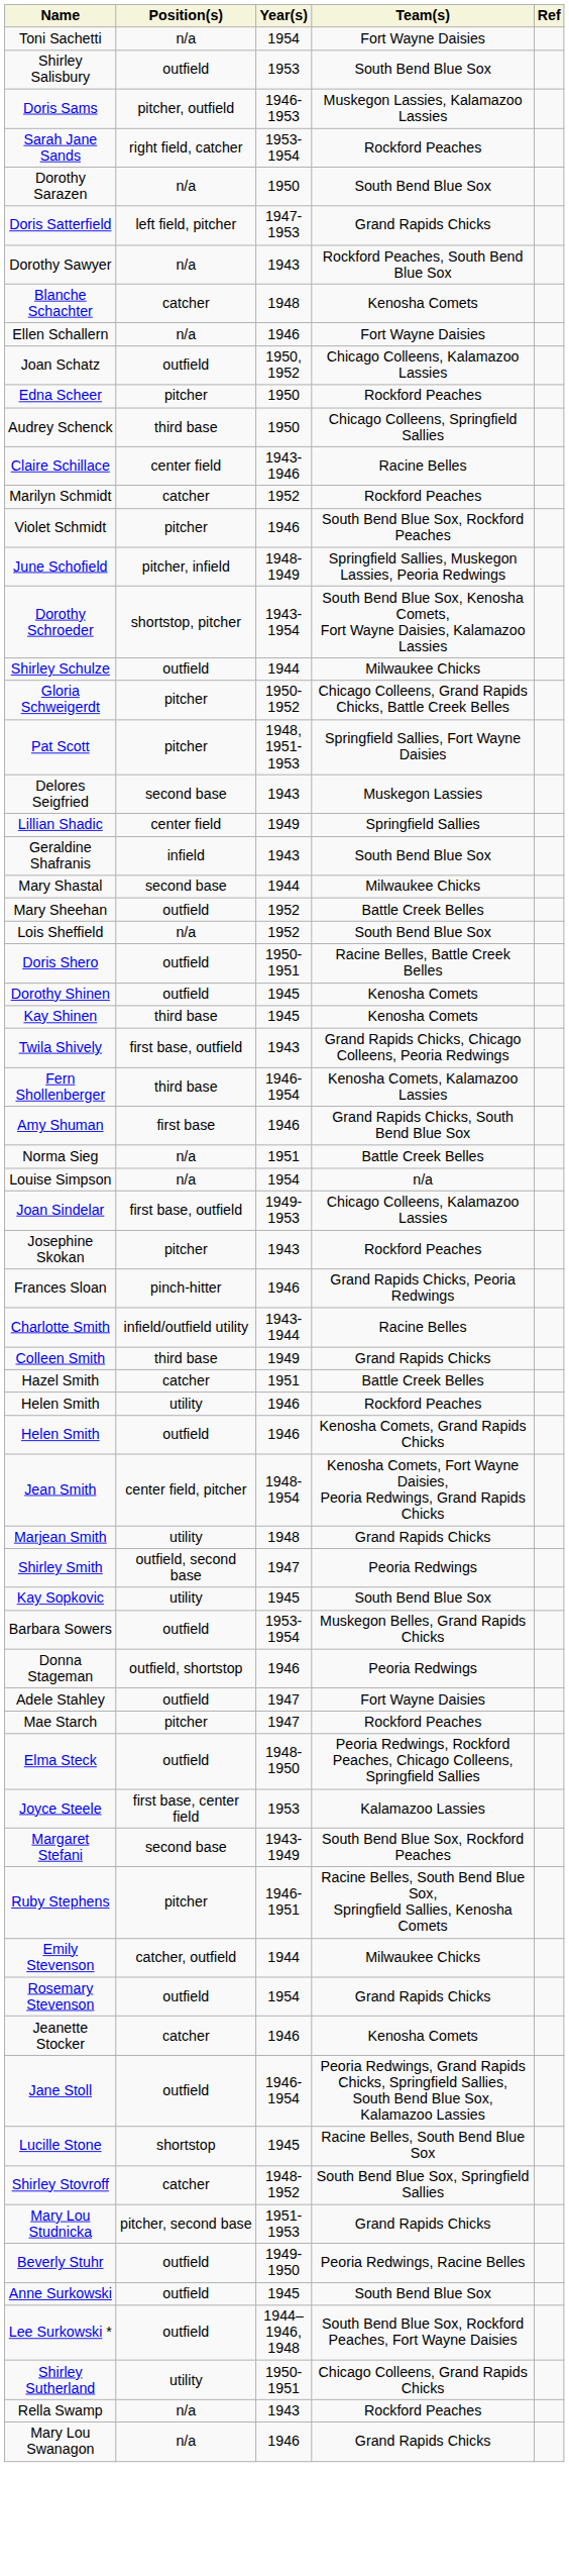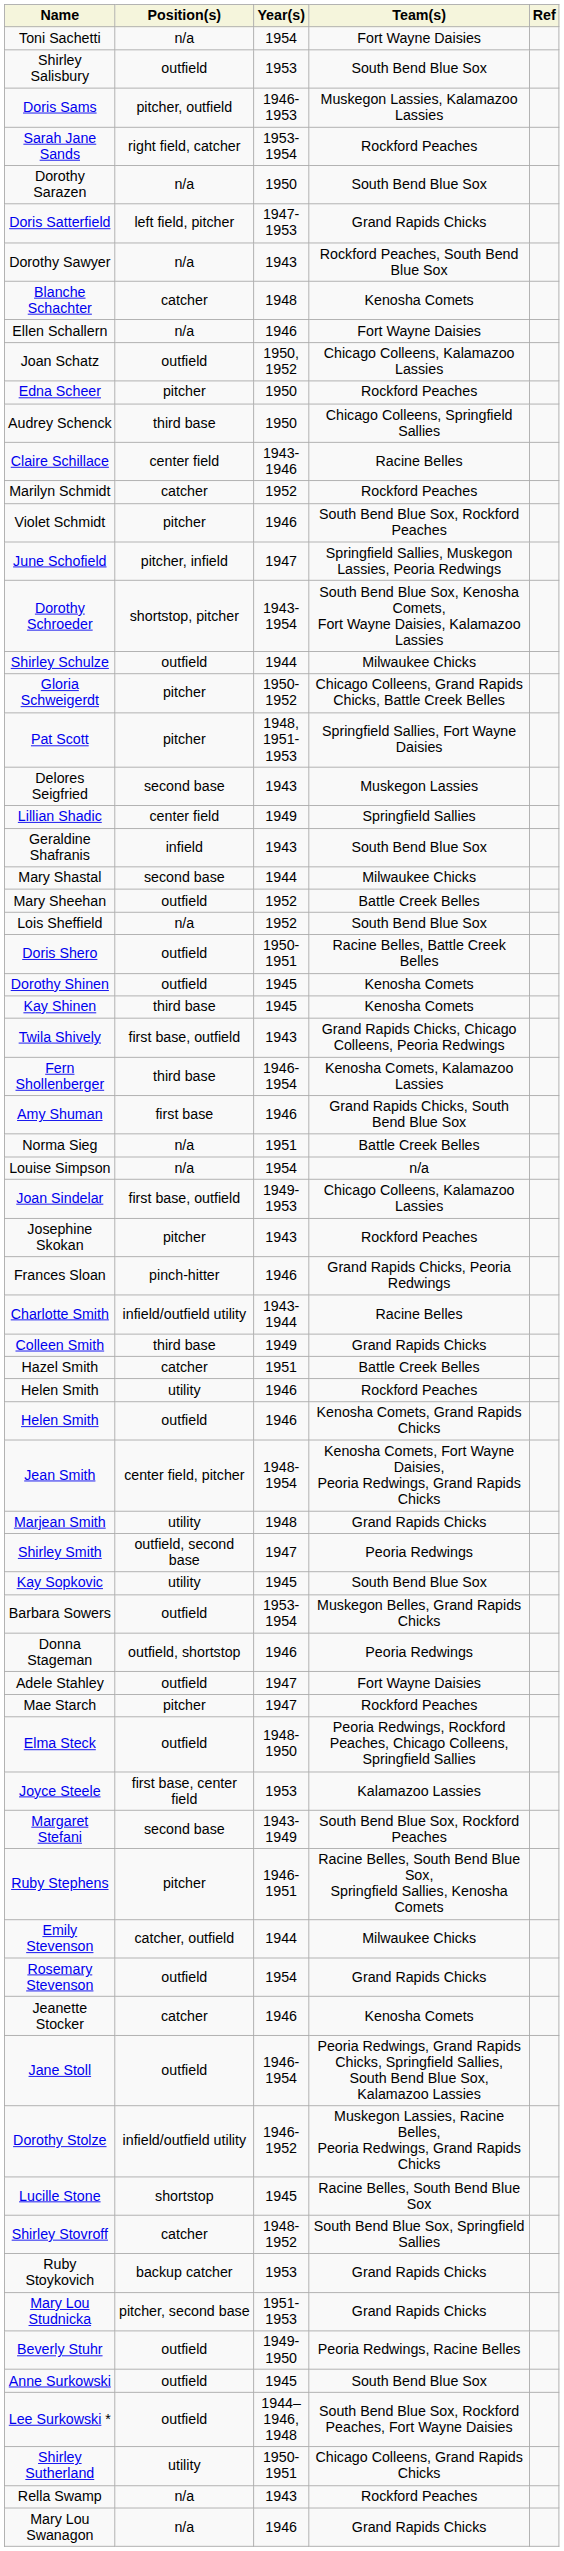June Schofield | Year(s): 1948-1949 -> 1947
+ row: Dorothy Stolze | infield/outfield utility | 1946-1952 | Muskegon Lassies, Racine Belles, Peoria Redwings, Grand Rapids Chicks
+ row: Ruby Stoykovich | backup catcher | 1953 | Grand Rapids Chicks
